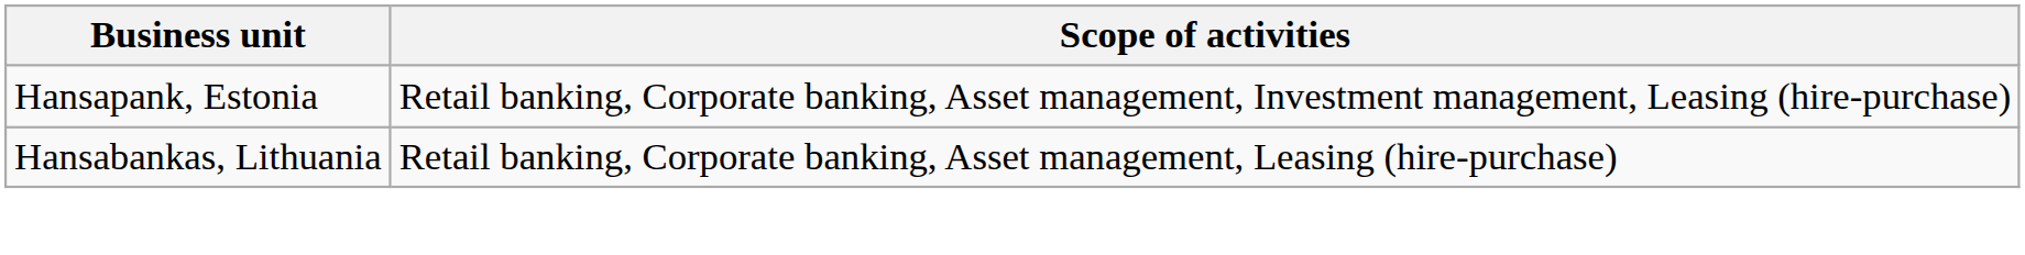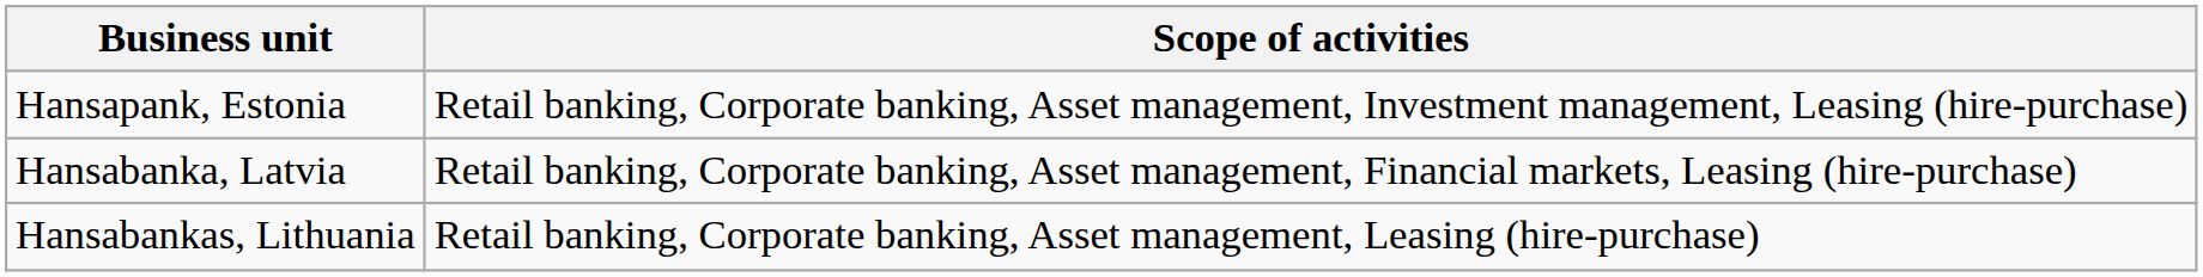+ row: Hansabanka, Latvia | Retail banking, Corporate banking, Asset management, Financial markets, Leasing (hire-purchase)
